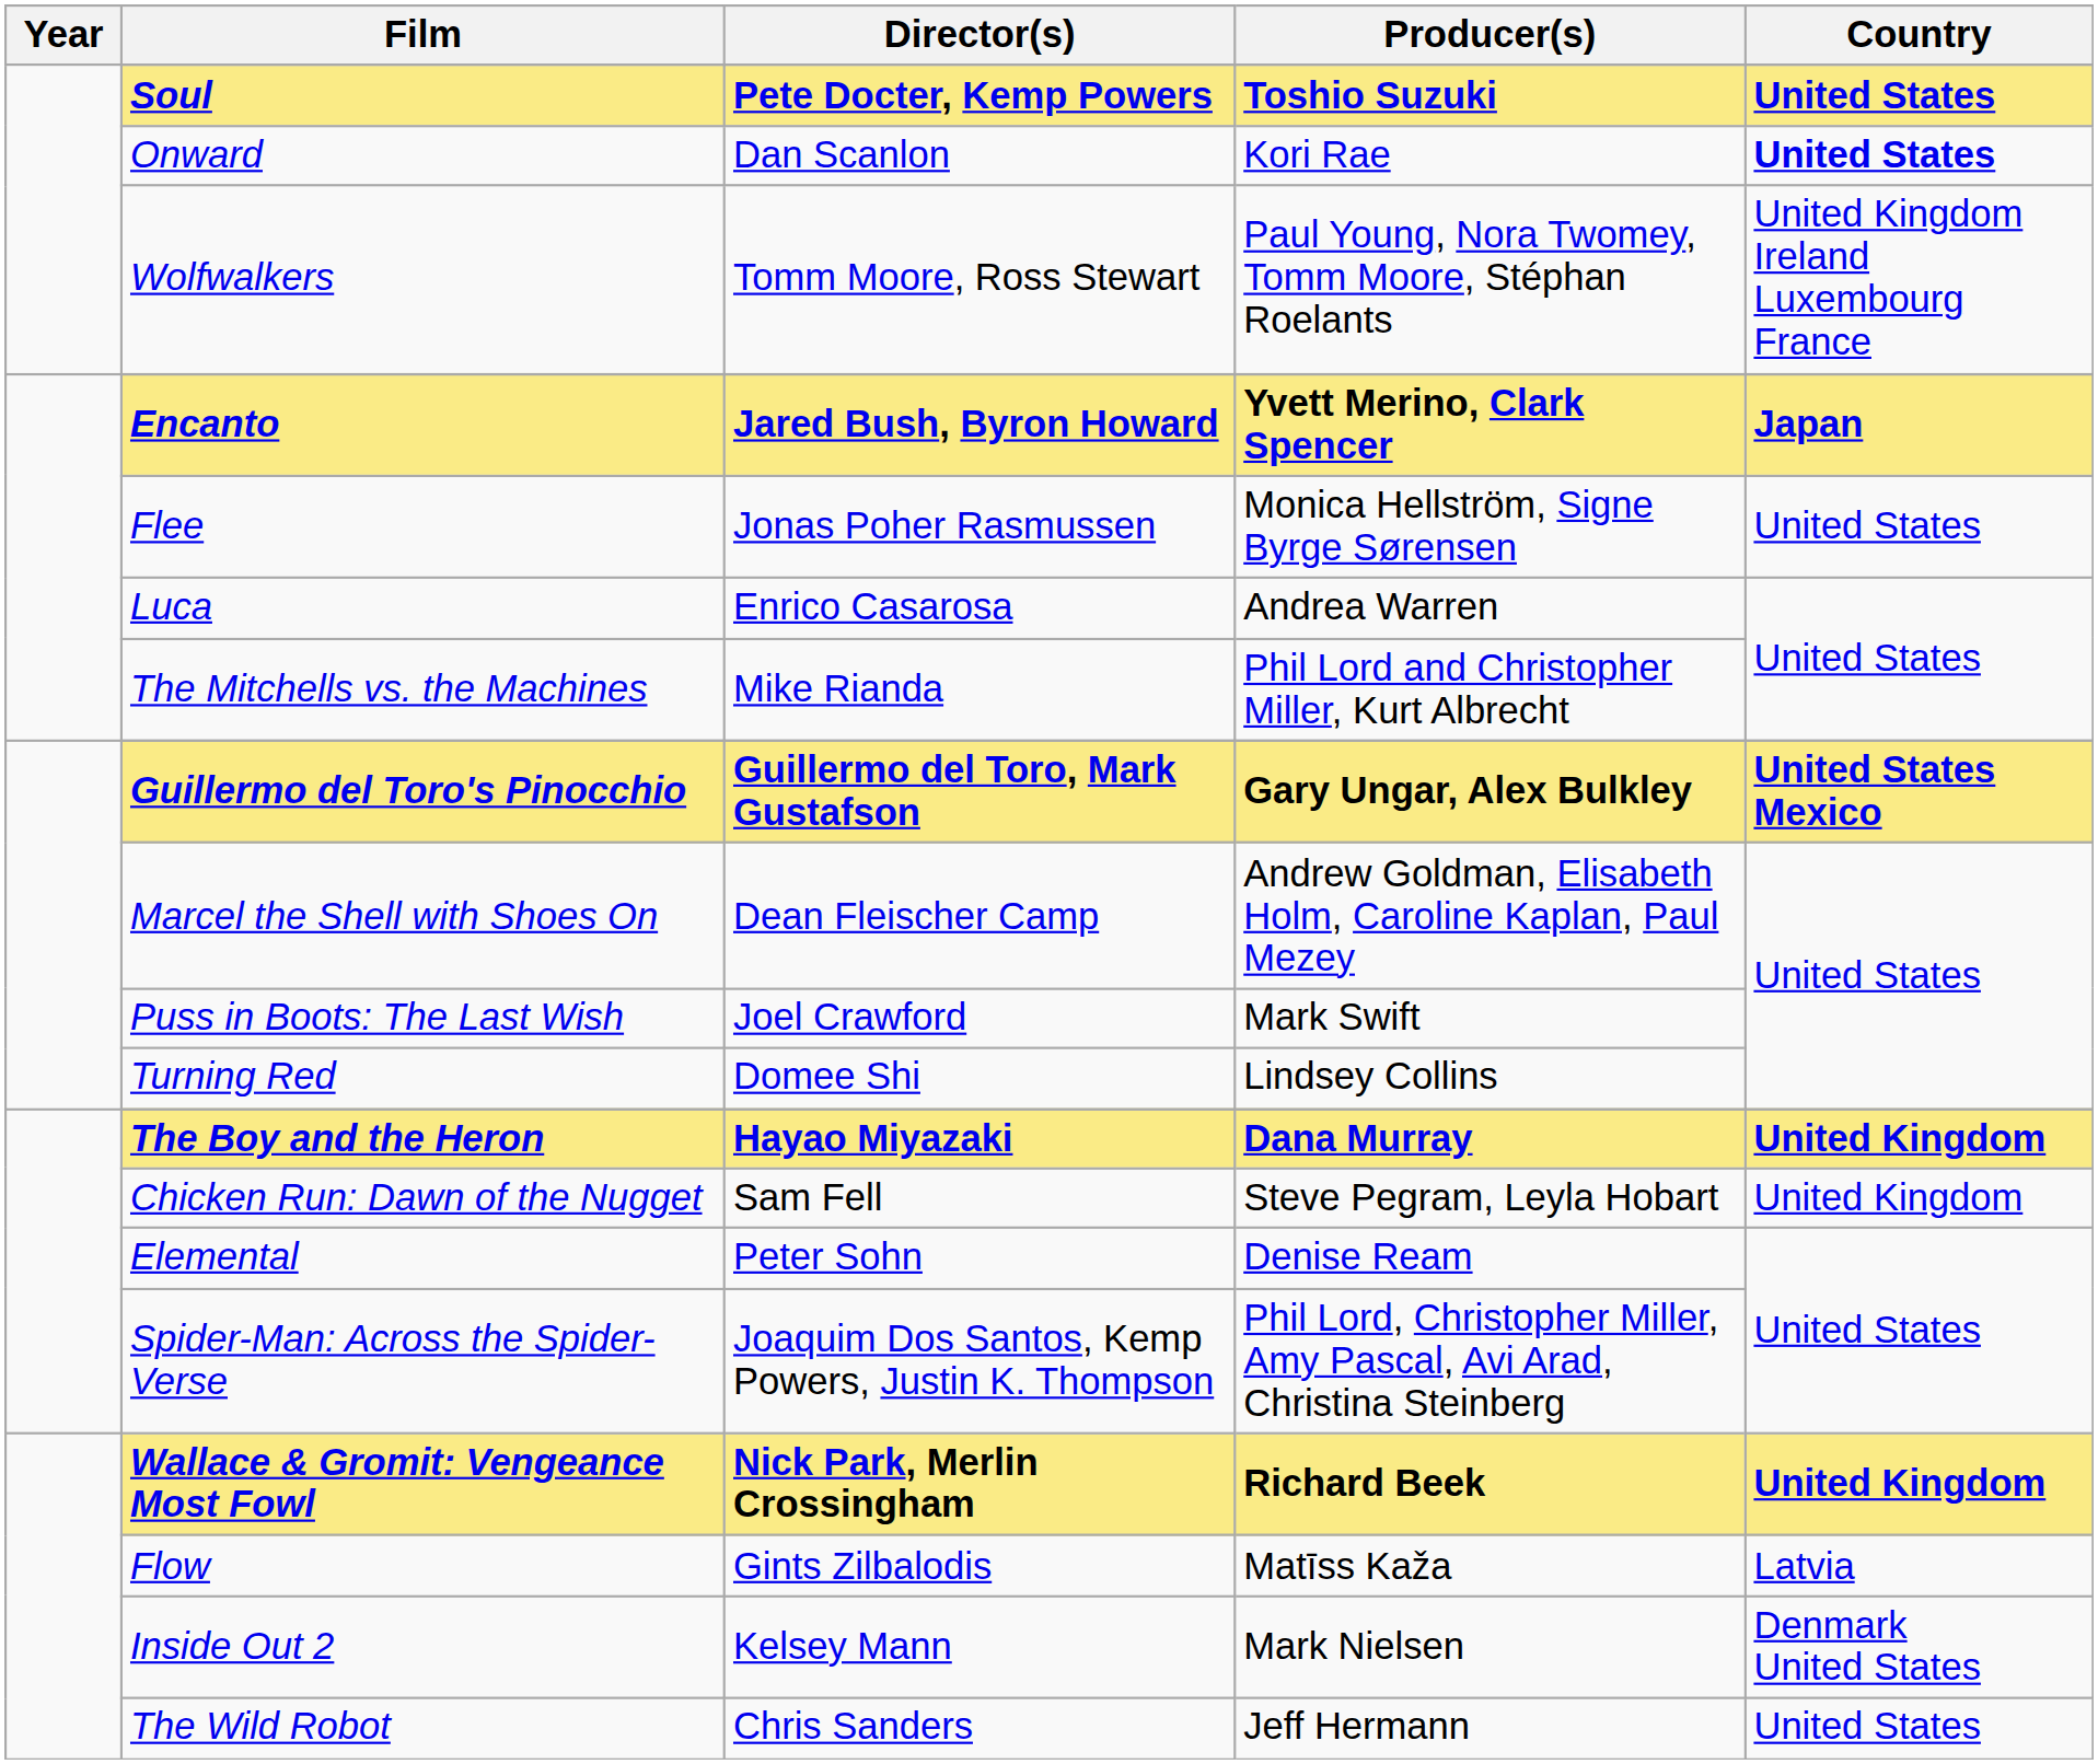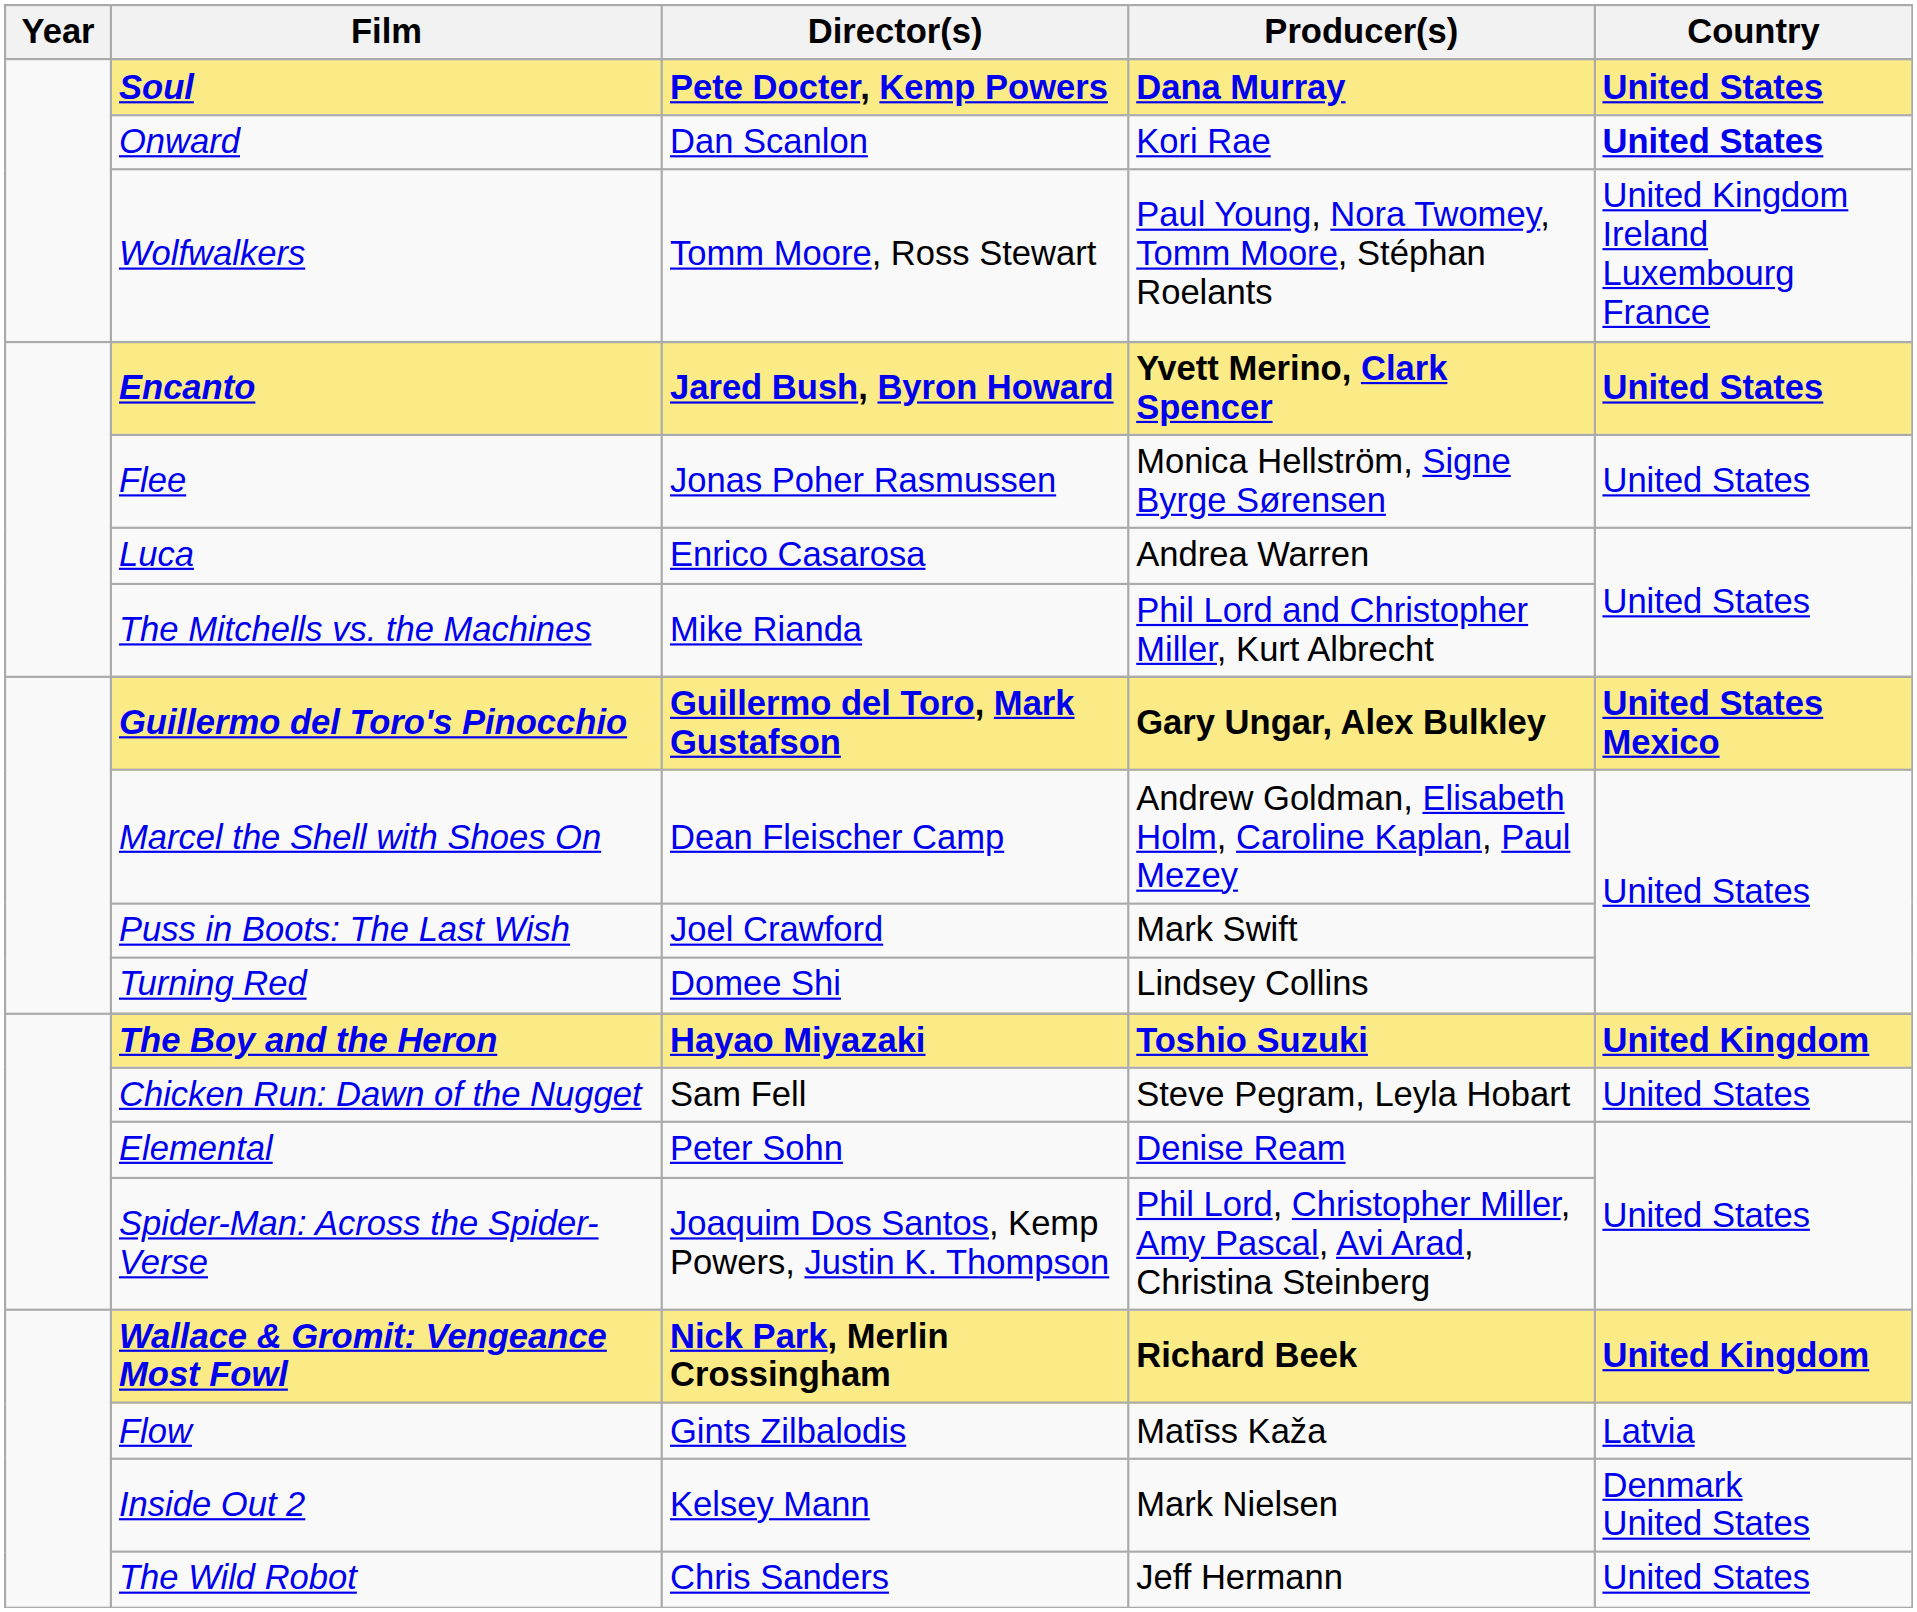Soul | Producer(s): Toshio Suzuki -> Dana Murray
Encanto | Country: Japan -> United States
The Boy and the Heron | Producer(s): Dana Murray -> Toshio Suzuki
Chicken Run: Dawn of the Nugget | Country: United Kingdom -> United States
